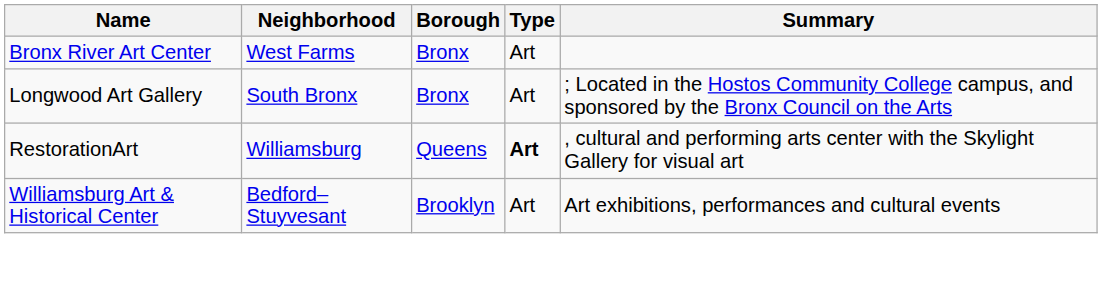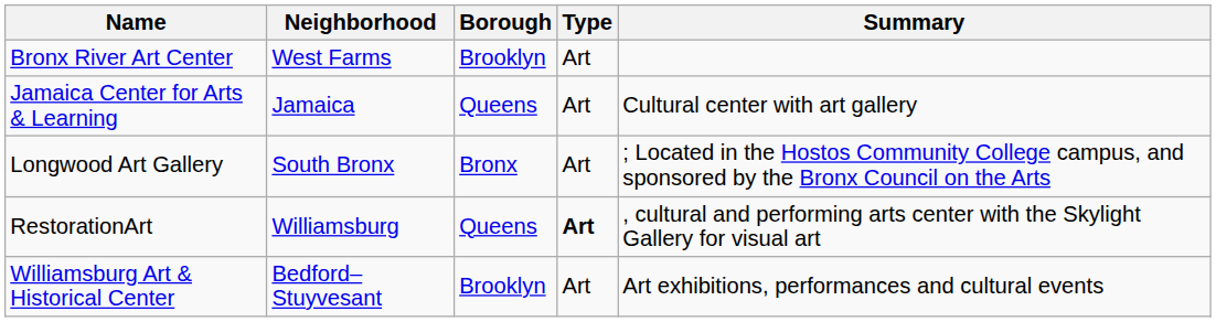Bronx River Art Center | Borough: Bronx -> Brooklyn
+ row: Jamaica Center for Arts & Learning | Jamaica | Queens | Art | Cultural center with art gallery
